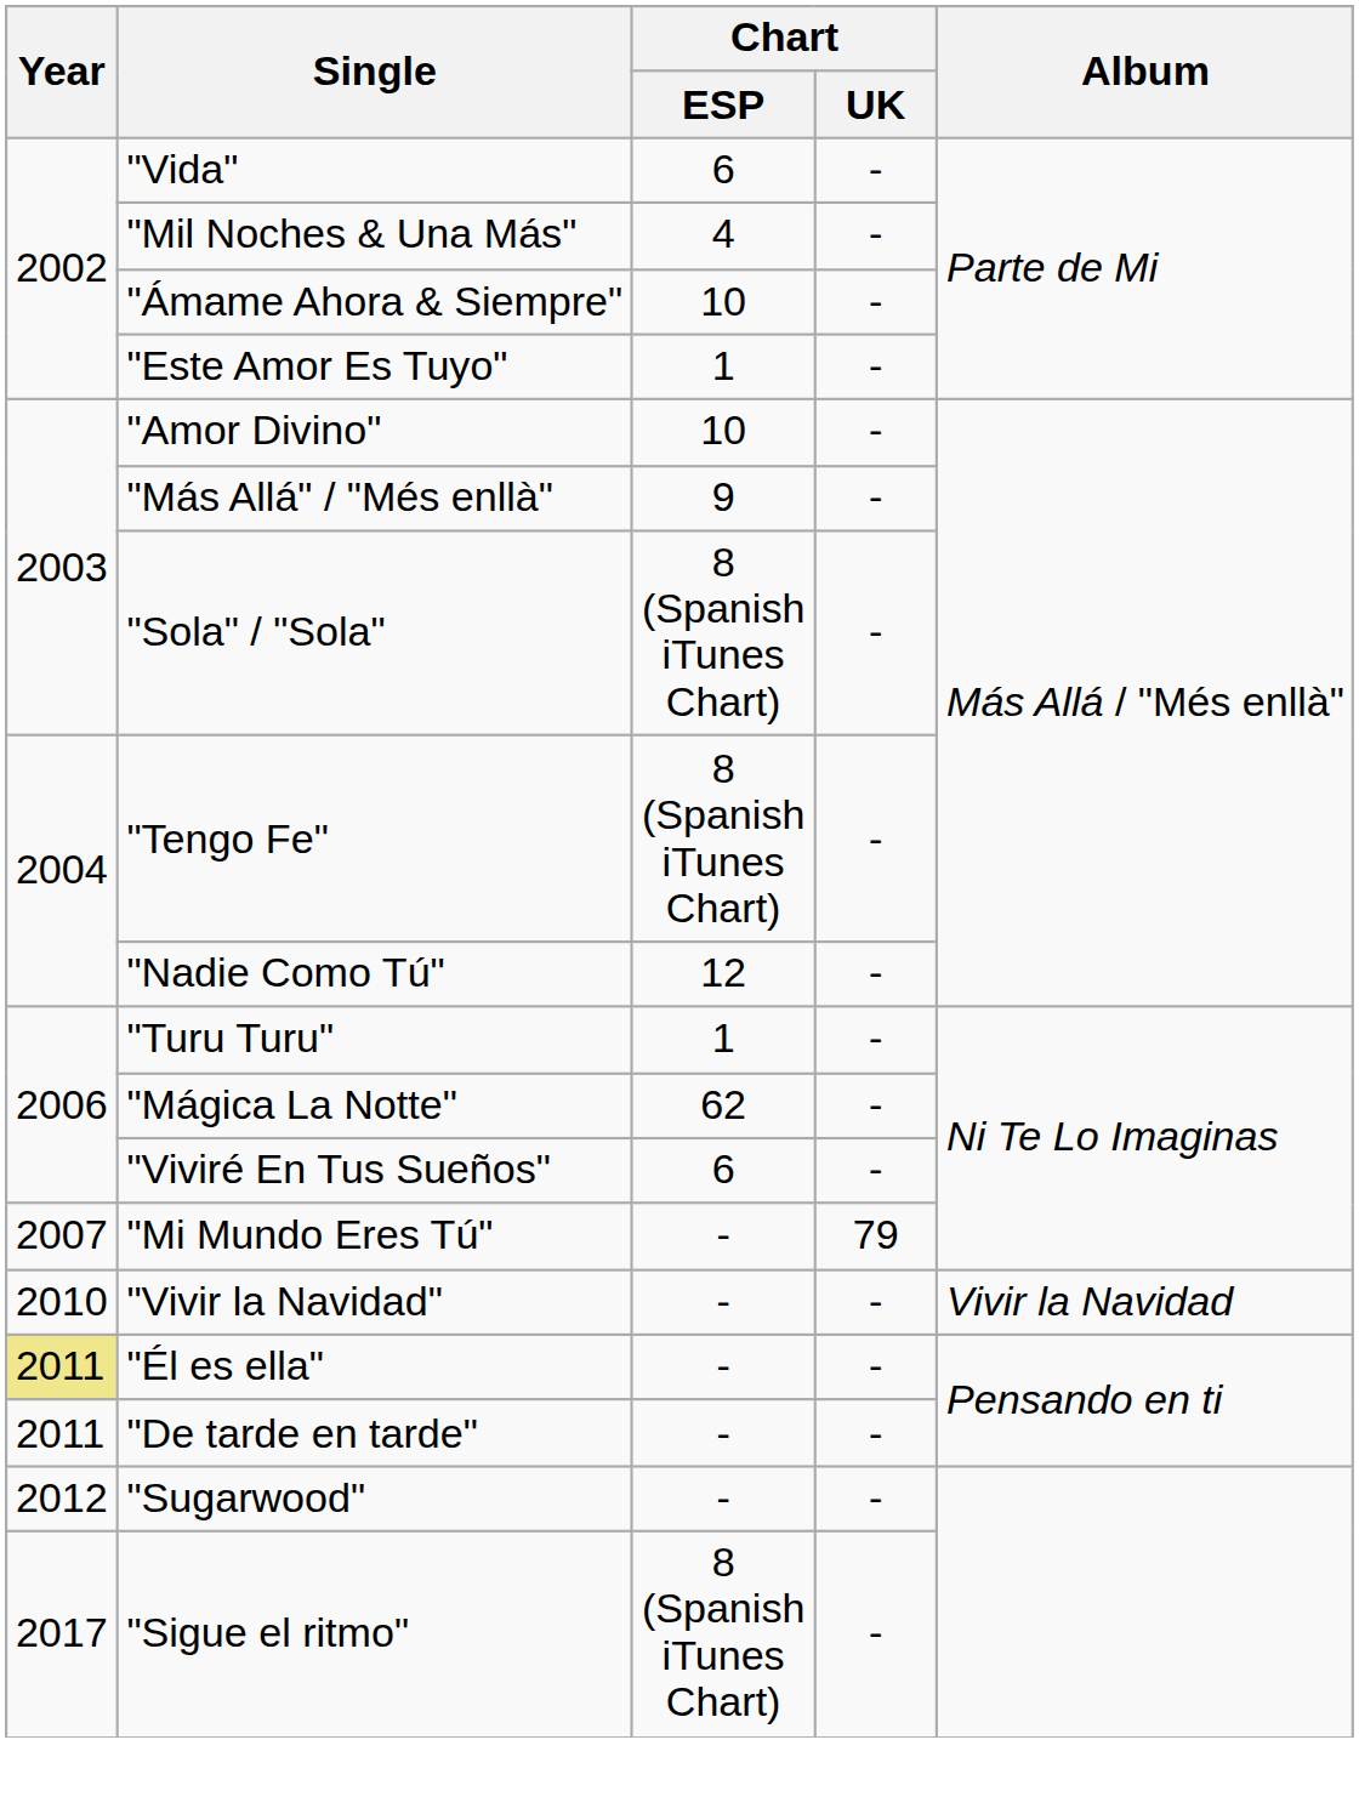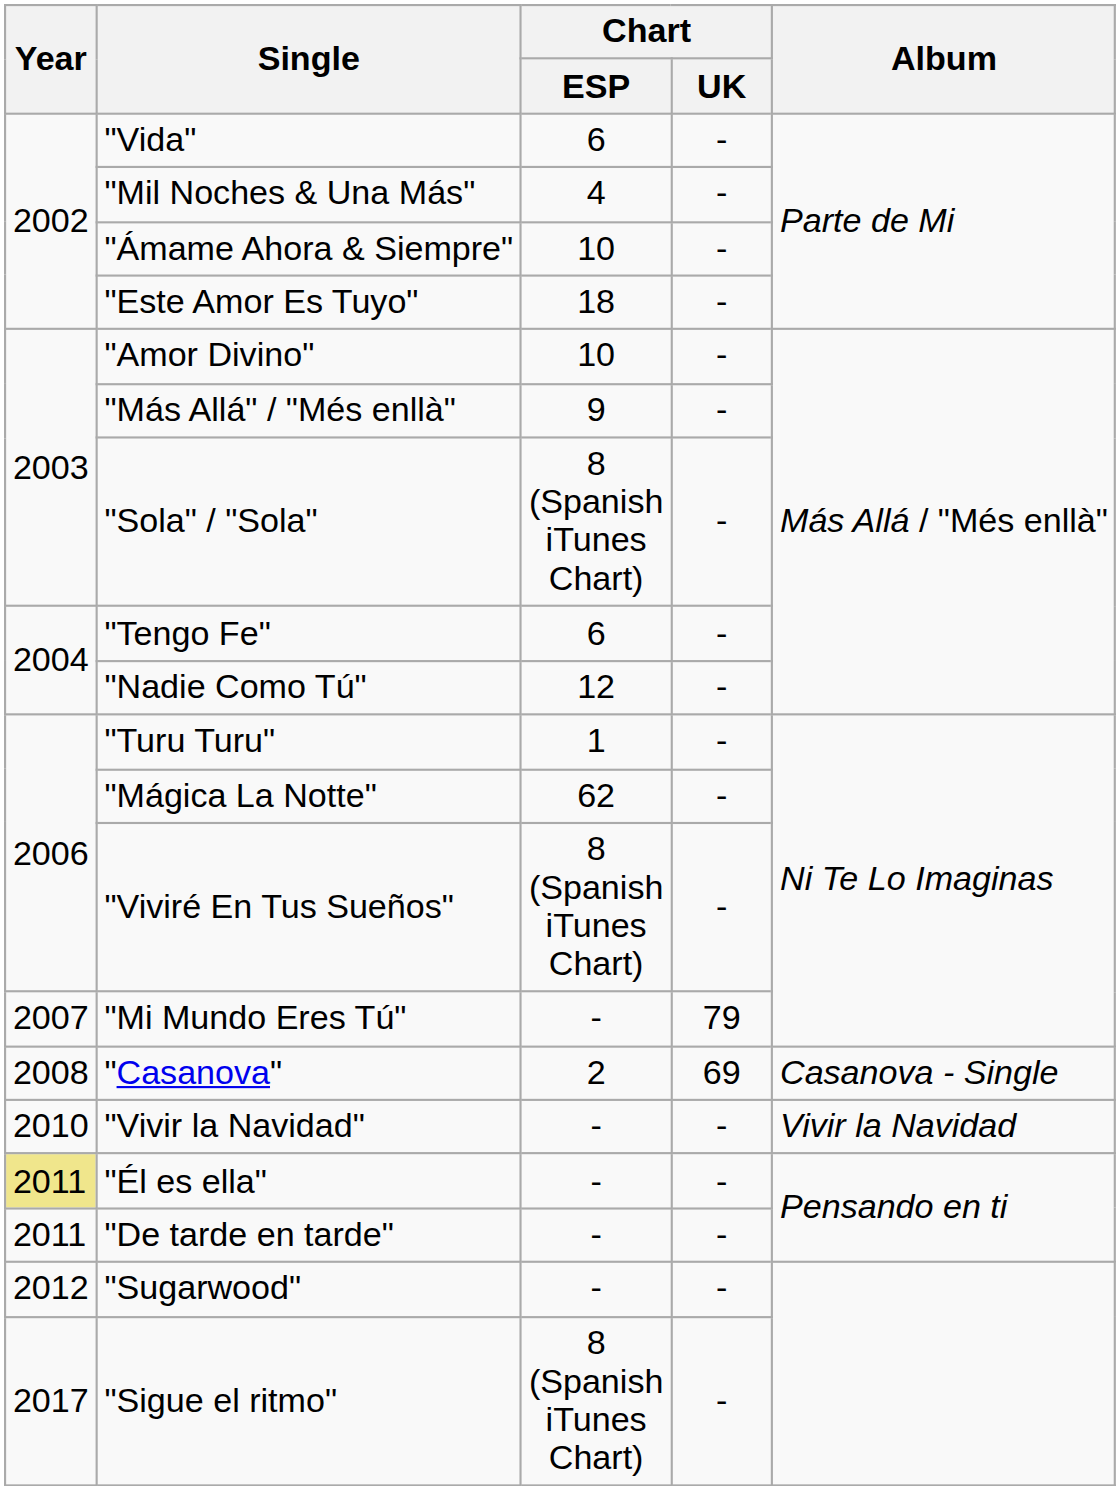"Este Amor Es Tuyo" | Chart / ESP: 1 -> 18
"Tengo Fe" | Chart / ESP: 8 (Spanish iTunes Chart) -> 6
"Viviré En Tus Sueños" | Chart / ESP: 6 -> 8 (Spanish iTunes Chart)
+ row: 2008 | "Casanova" | 2 | 69 | Casanova - Single
